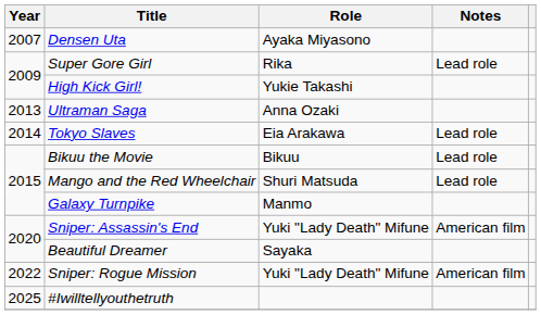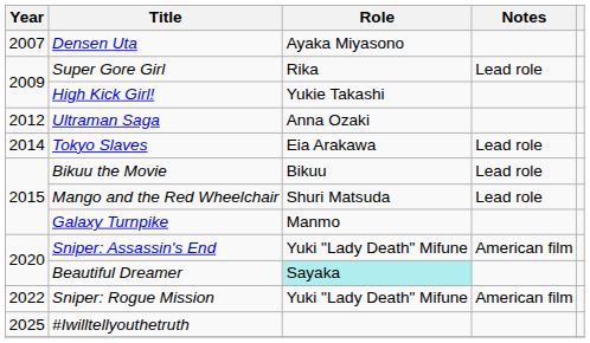Ultraman Saga | Year: 2013 -> 2012
Beautiful Dreamer | Role: no background -> paleturquoise background
